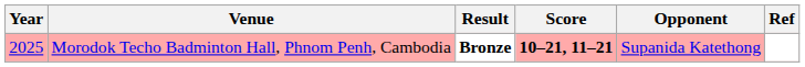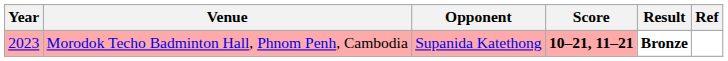columns swapped: Opponent <-> Result
Morodok Techo Badminton Hall, Phnom Penh, Cambodia | Year: 2025 -> 2023
